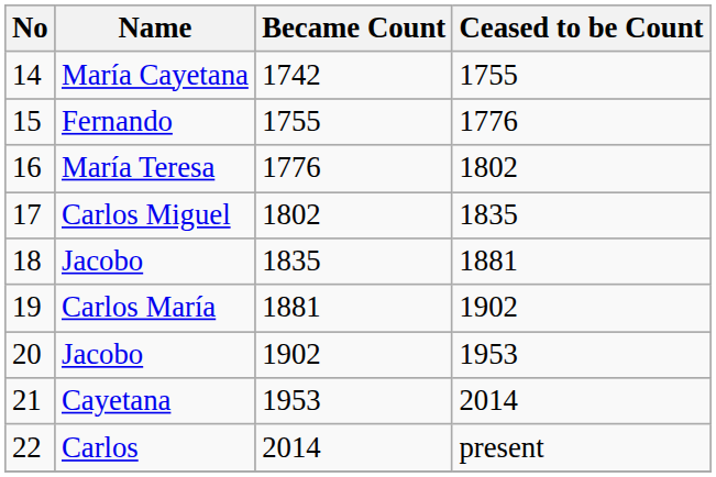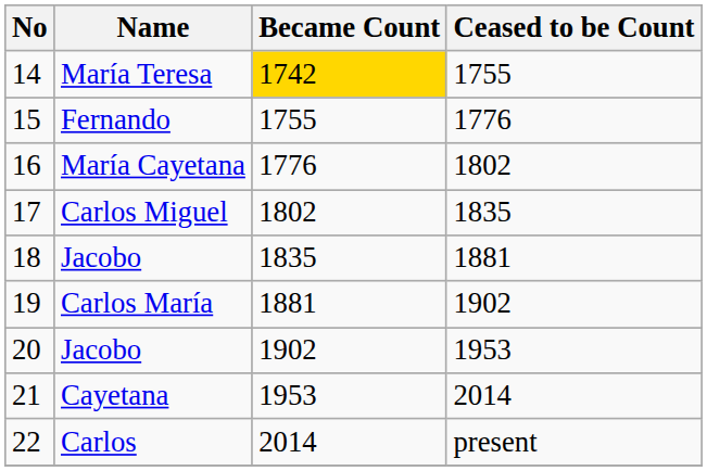14 | Name: María Cayetana -> María Teresa
14 | Became Count: no background -> gold background
16 | Name: María Teresa -> María Cayetana
